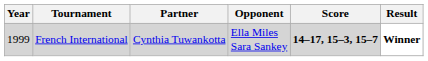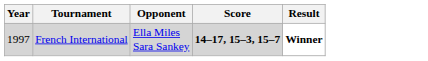- column: Partner | Cynthia Tuwankotta
French International | Year: 1999 -> 1997
